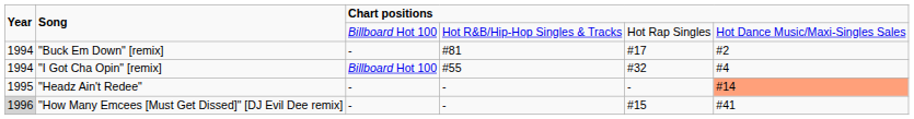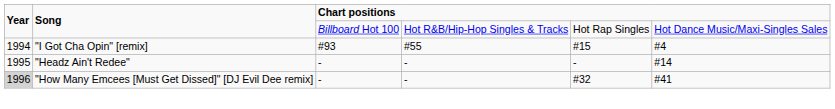- row: 1994 | "Buck Em Down" [remix] | - | #81 | #17 | #2
"I Got Cha Opin" [remix] | column 3: Billboard Hot 100 -> #93
"I Got Cha Opin" [remix] | column 5: #32 -> #15
"Headz Ain't Redee" | column 6: lightsalmon background -> no background
"How Many Emcees [Must Get Dissed]" [DJ Evil Dee remix] | column 5: #15 -> #32
